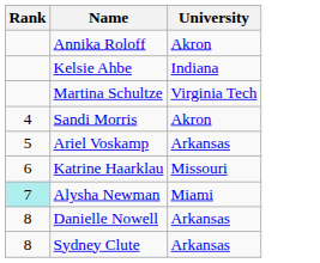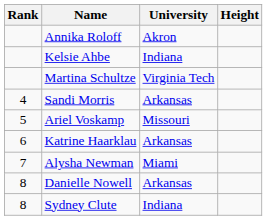+ column: Height
Sandi Morris | University: Akron -> Arkansas
Ariel Voskamp | University: Arkansas -> Missouri
Katrine Haarklau | University: Missouri -> Arkansas
Alysha Newman | Rank: paleturquoise background -> no background
Sydney Clute | University: Arkansas -> Indiana
